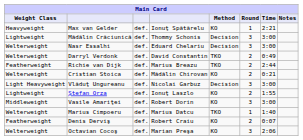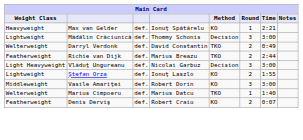- row: Welterweight | Nasr Essalhi | def. | Eduard Chelariu | Decision | 3 | 3:00
- row: Welterweight | Cristian Stoica | def. | Mădălin Chirovan | KO | 2 | 0:21
- row: Welterweight | Octavian Cocoş | def. | Marian Preşa | KO | 3 | 2:06
